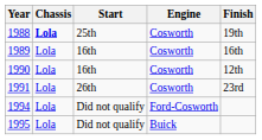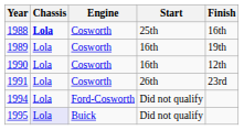columns swapped: Engine <-> Start
1988 | Finish: 19th -> 16th
1989 | Finish: 16th -> 19th
1995 | Chassis: no background -> lavender background
